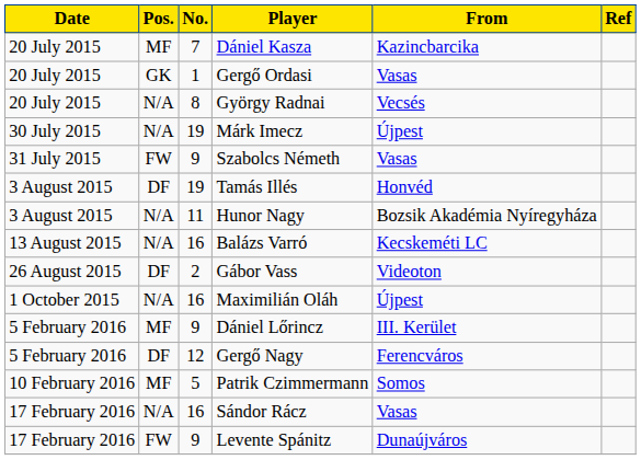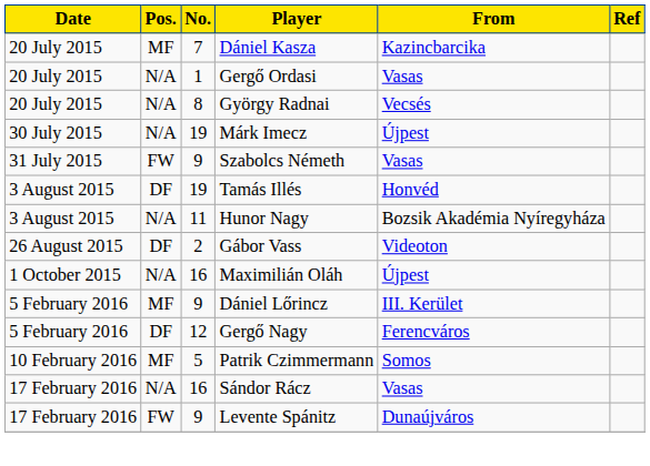Gergő Ordasi | Pos.: GK -> N/A
- row: 13 August 2015 | N/A | 16 | Balázs Varró | Kecskeméti LC
